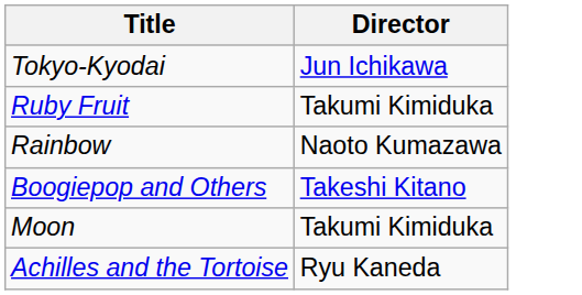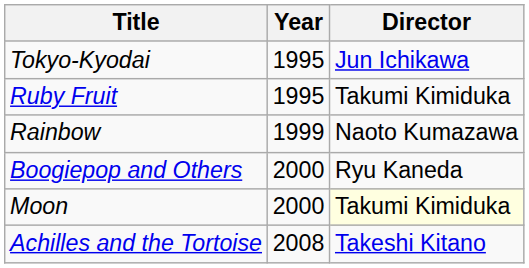+ column: Year | 1995 | 1995 | 1999 | 2000 | 2000 | 2008
Boogiepop and Others | Director: Takeshi Kitano -> Ryu Kaneda
Moon | Director: no background -> lightyellow background
Achilles and the Tortoise | Director: Ryu Kaneda -> Takeshi Kitano
